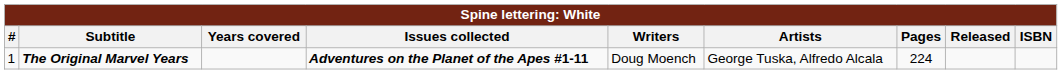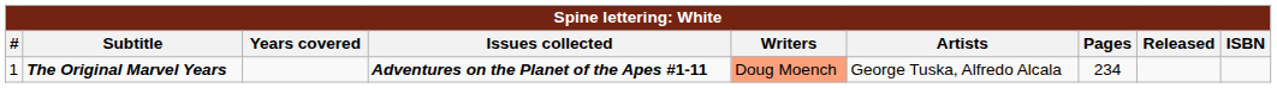The Original Marvel Years | Writers: no background -> lightsalmon background
The Original Marvel Years | Pages: 224 -> 234
